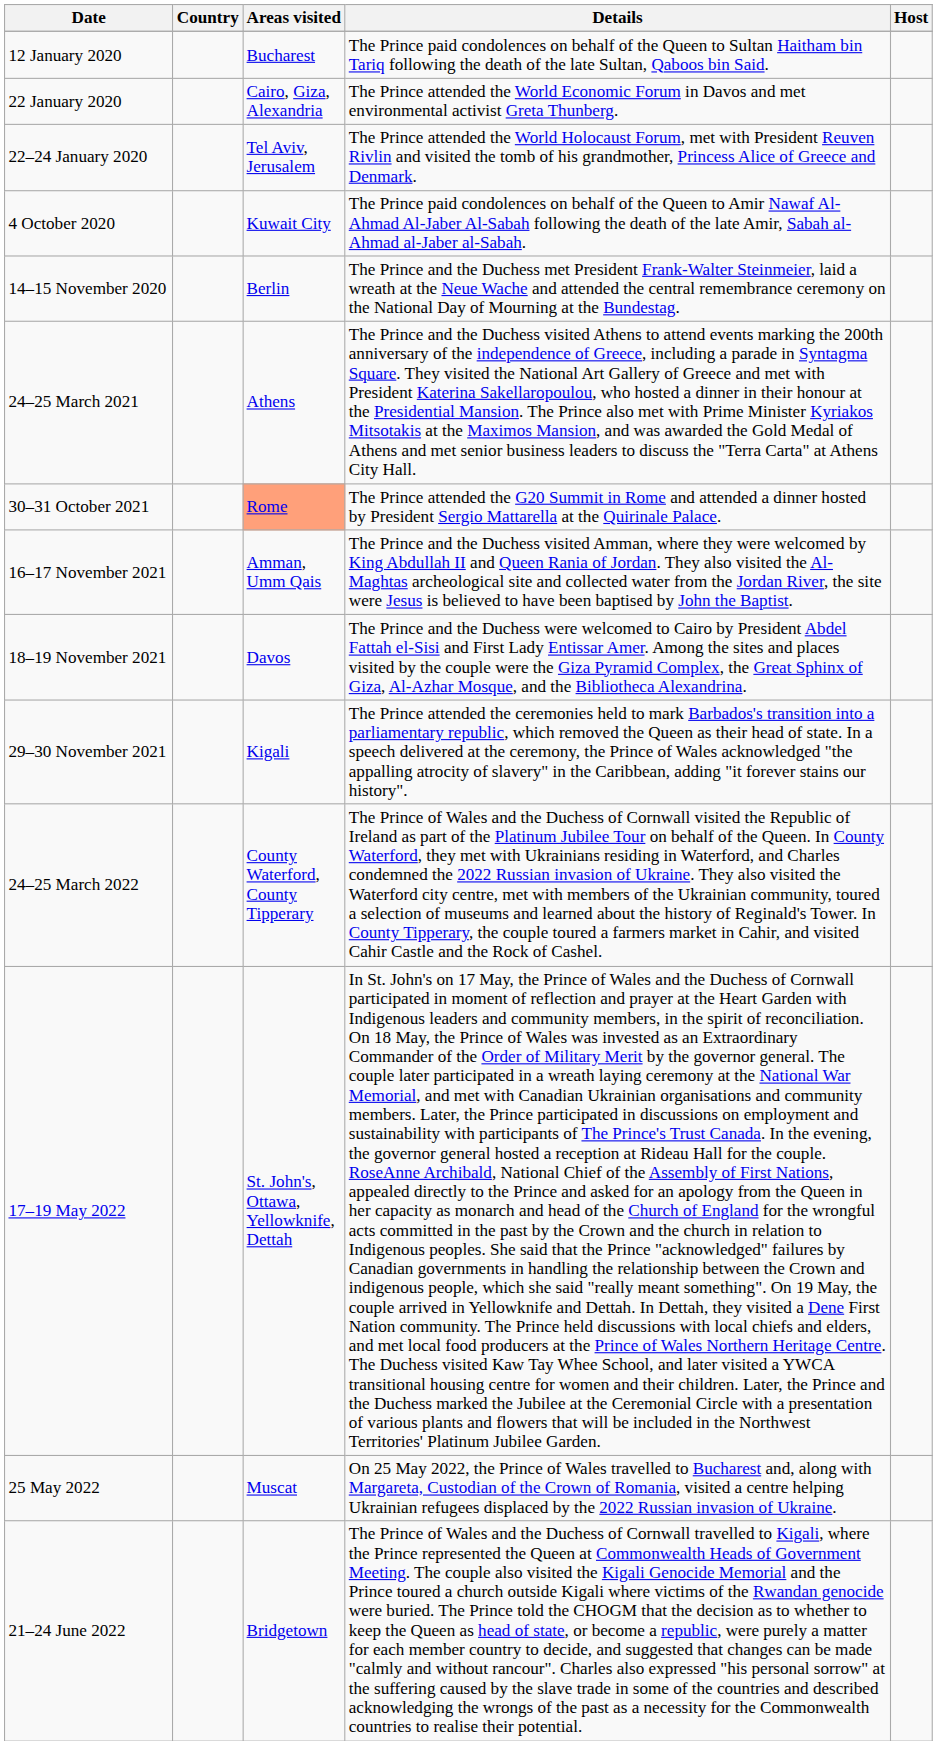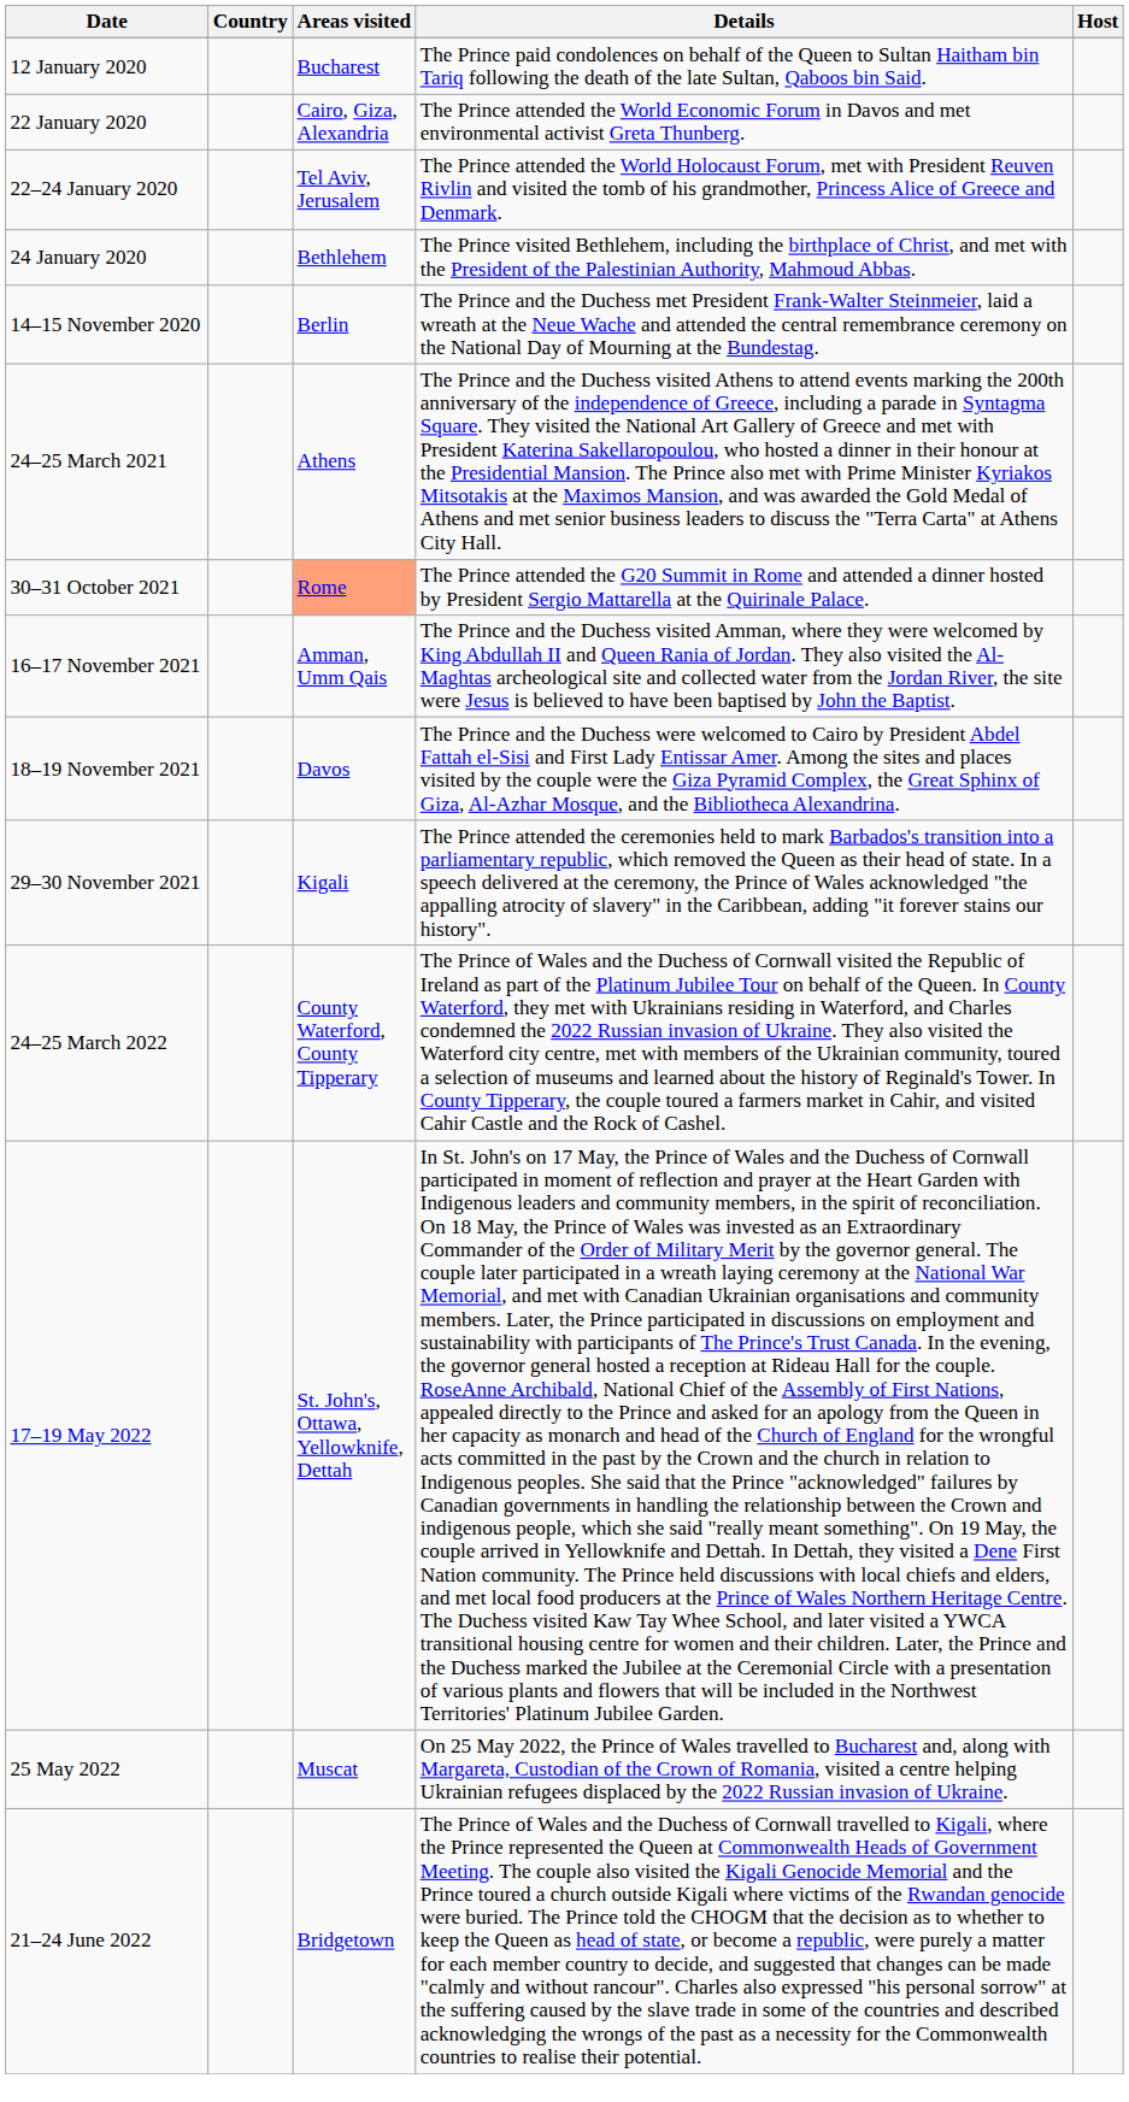+ row: 24 January 2020 | Bethlehem | The Prince visited Bethlehem, including the birthplace of Christ, and met with the President of the Palestinian Authority, Mahmoud Abbas.
- row: 4 October 2020 | Kuwait City | The Prince paid condolences on behalf of the Queen to Amir Nawaf Al-Ahmad Al-Jaber Al-Sabah following the death of the late Amir, Sabah al-Ahmad al-Jaber al-Sabah.
